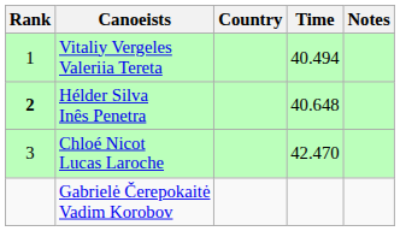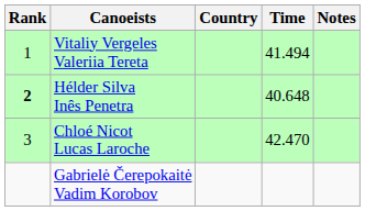Vitaliy Vergeles Valeriia Tereta | Time: 40.494 -> 41.494
